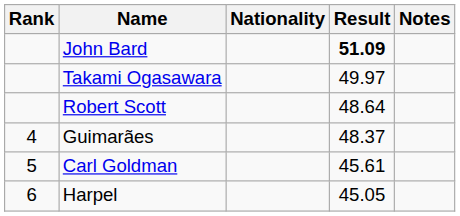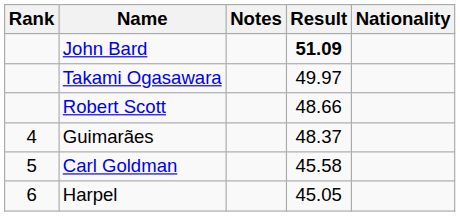columns swapped: Nationality <-> Notes
Robert Scott | Result: 48.64 -> 48.66
Carl Goldman | Result: 45.61 -> 45.58
